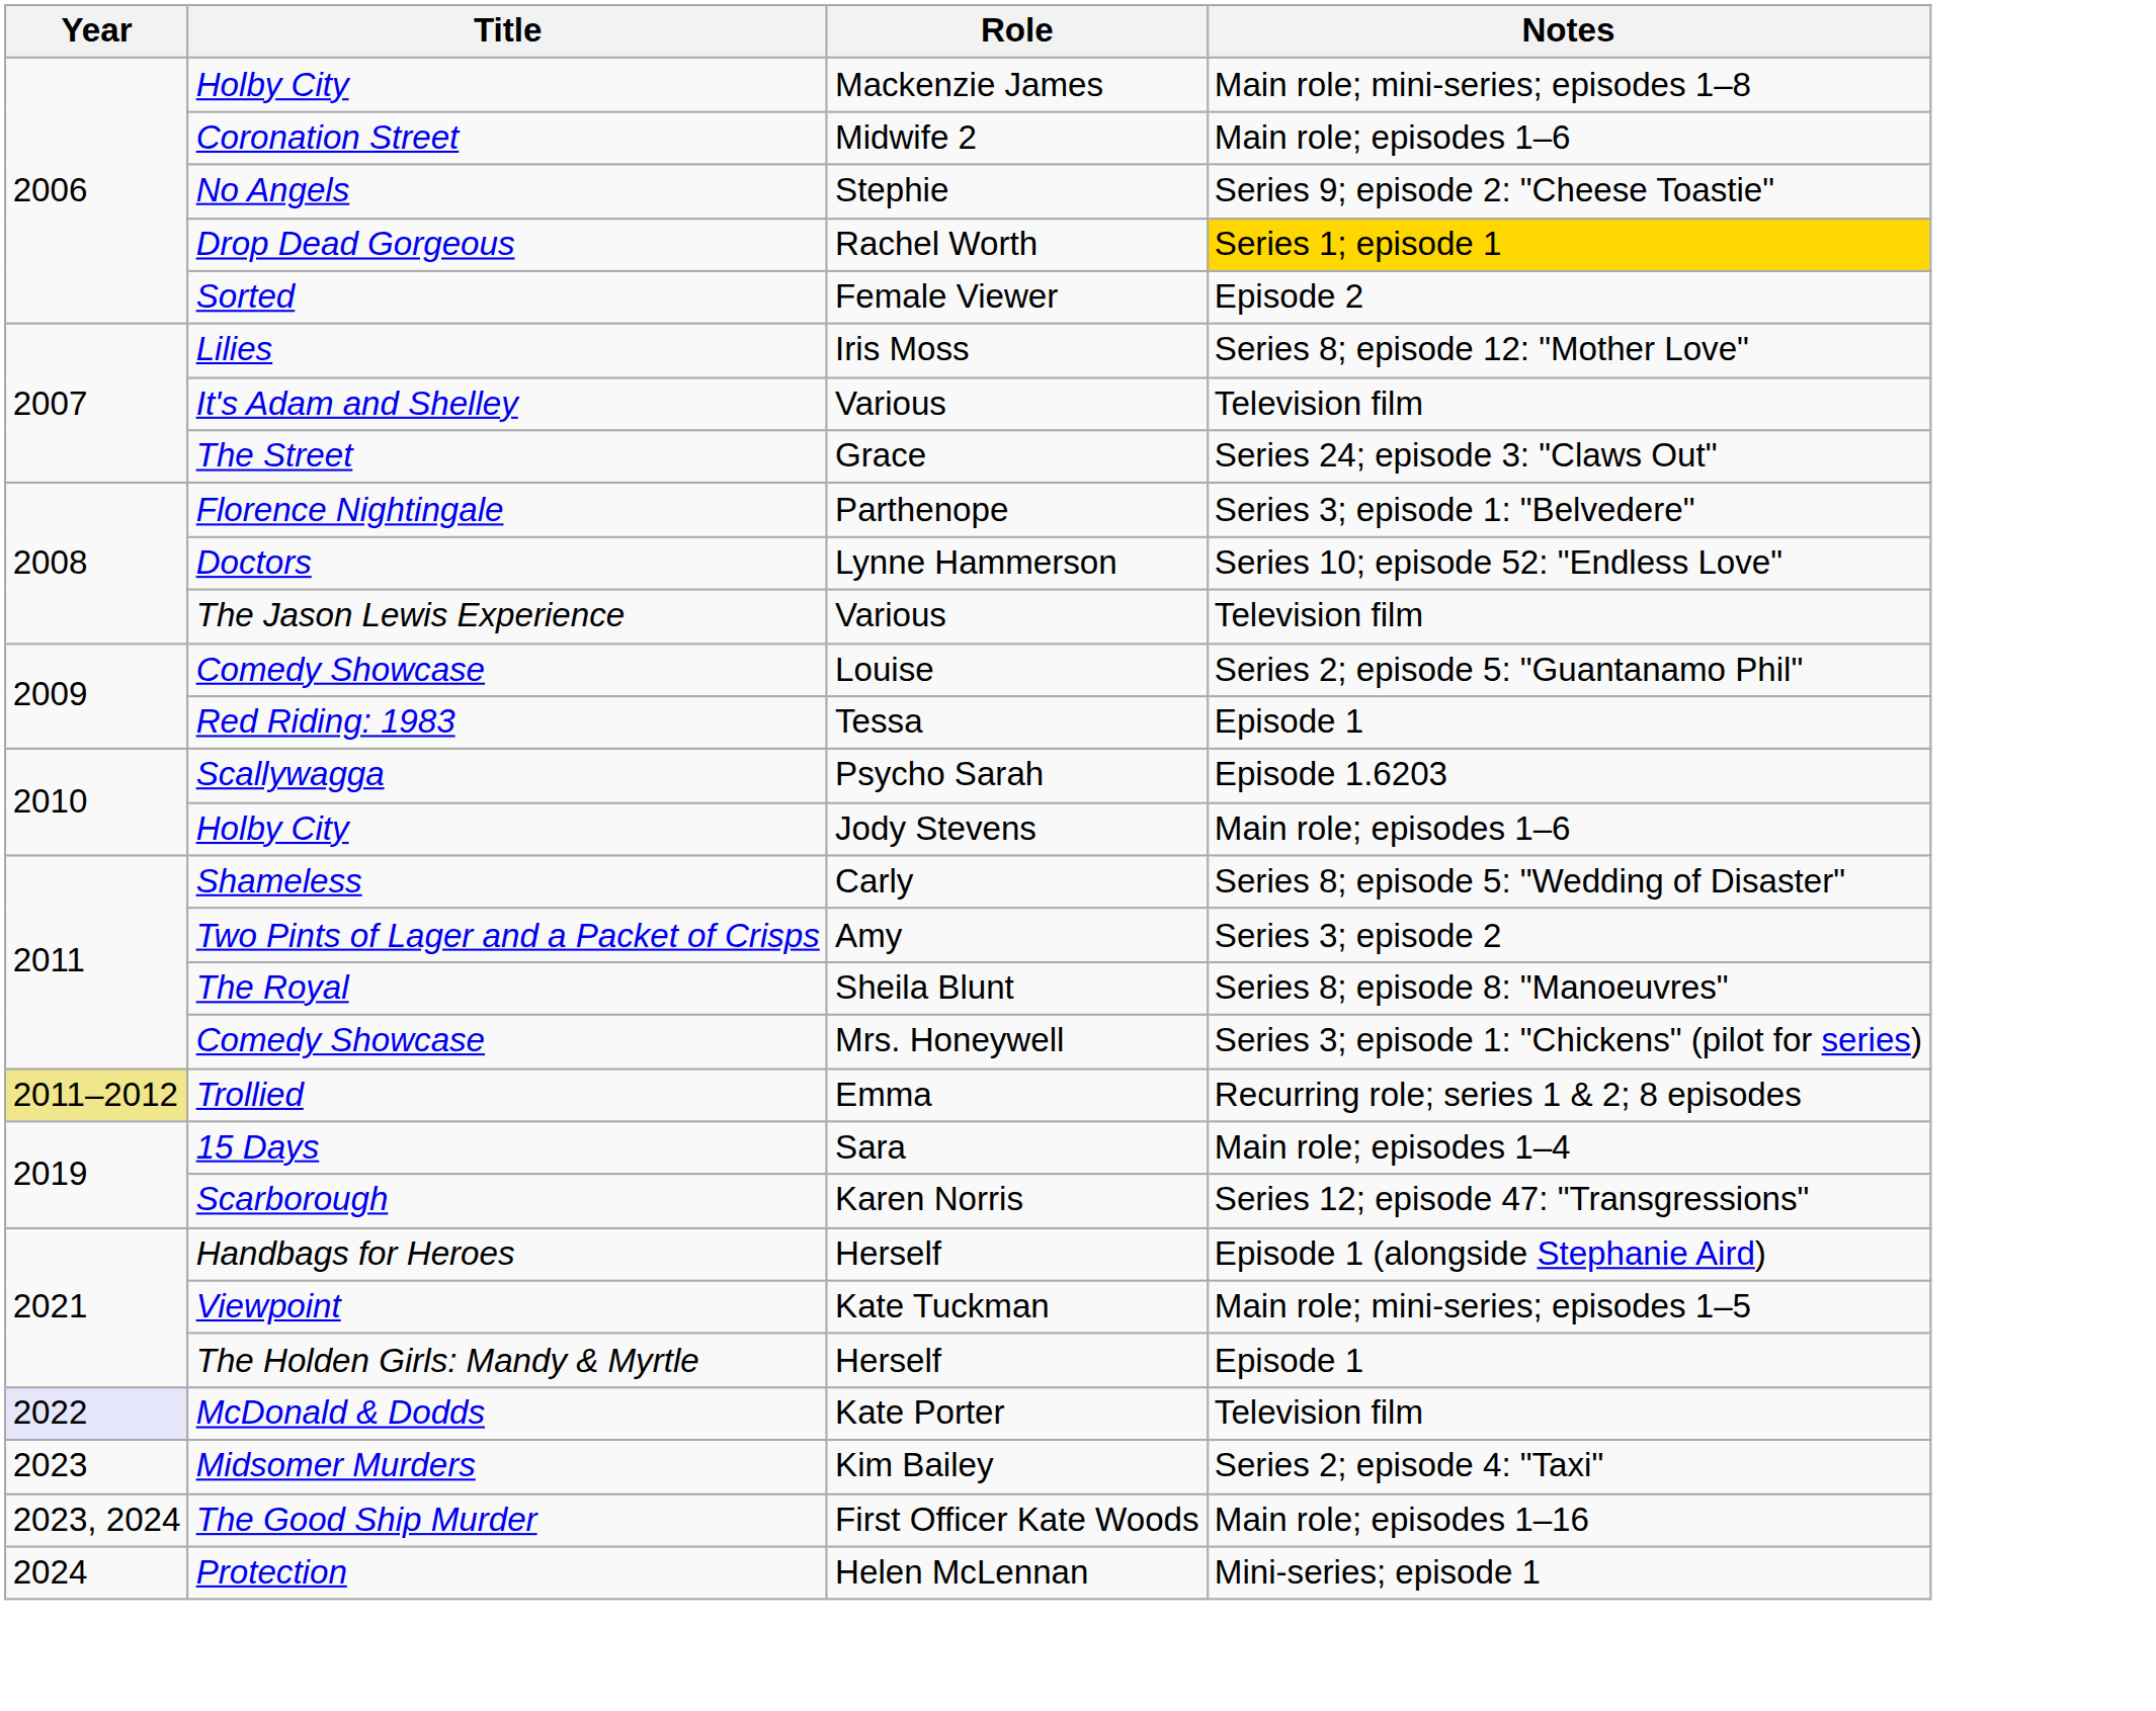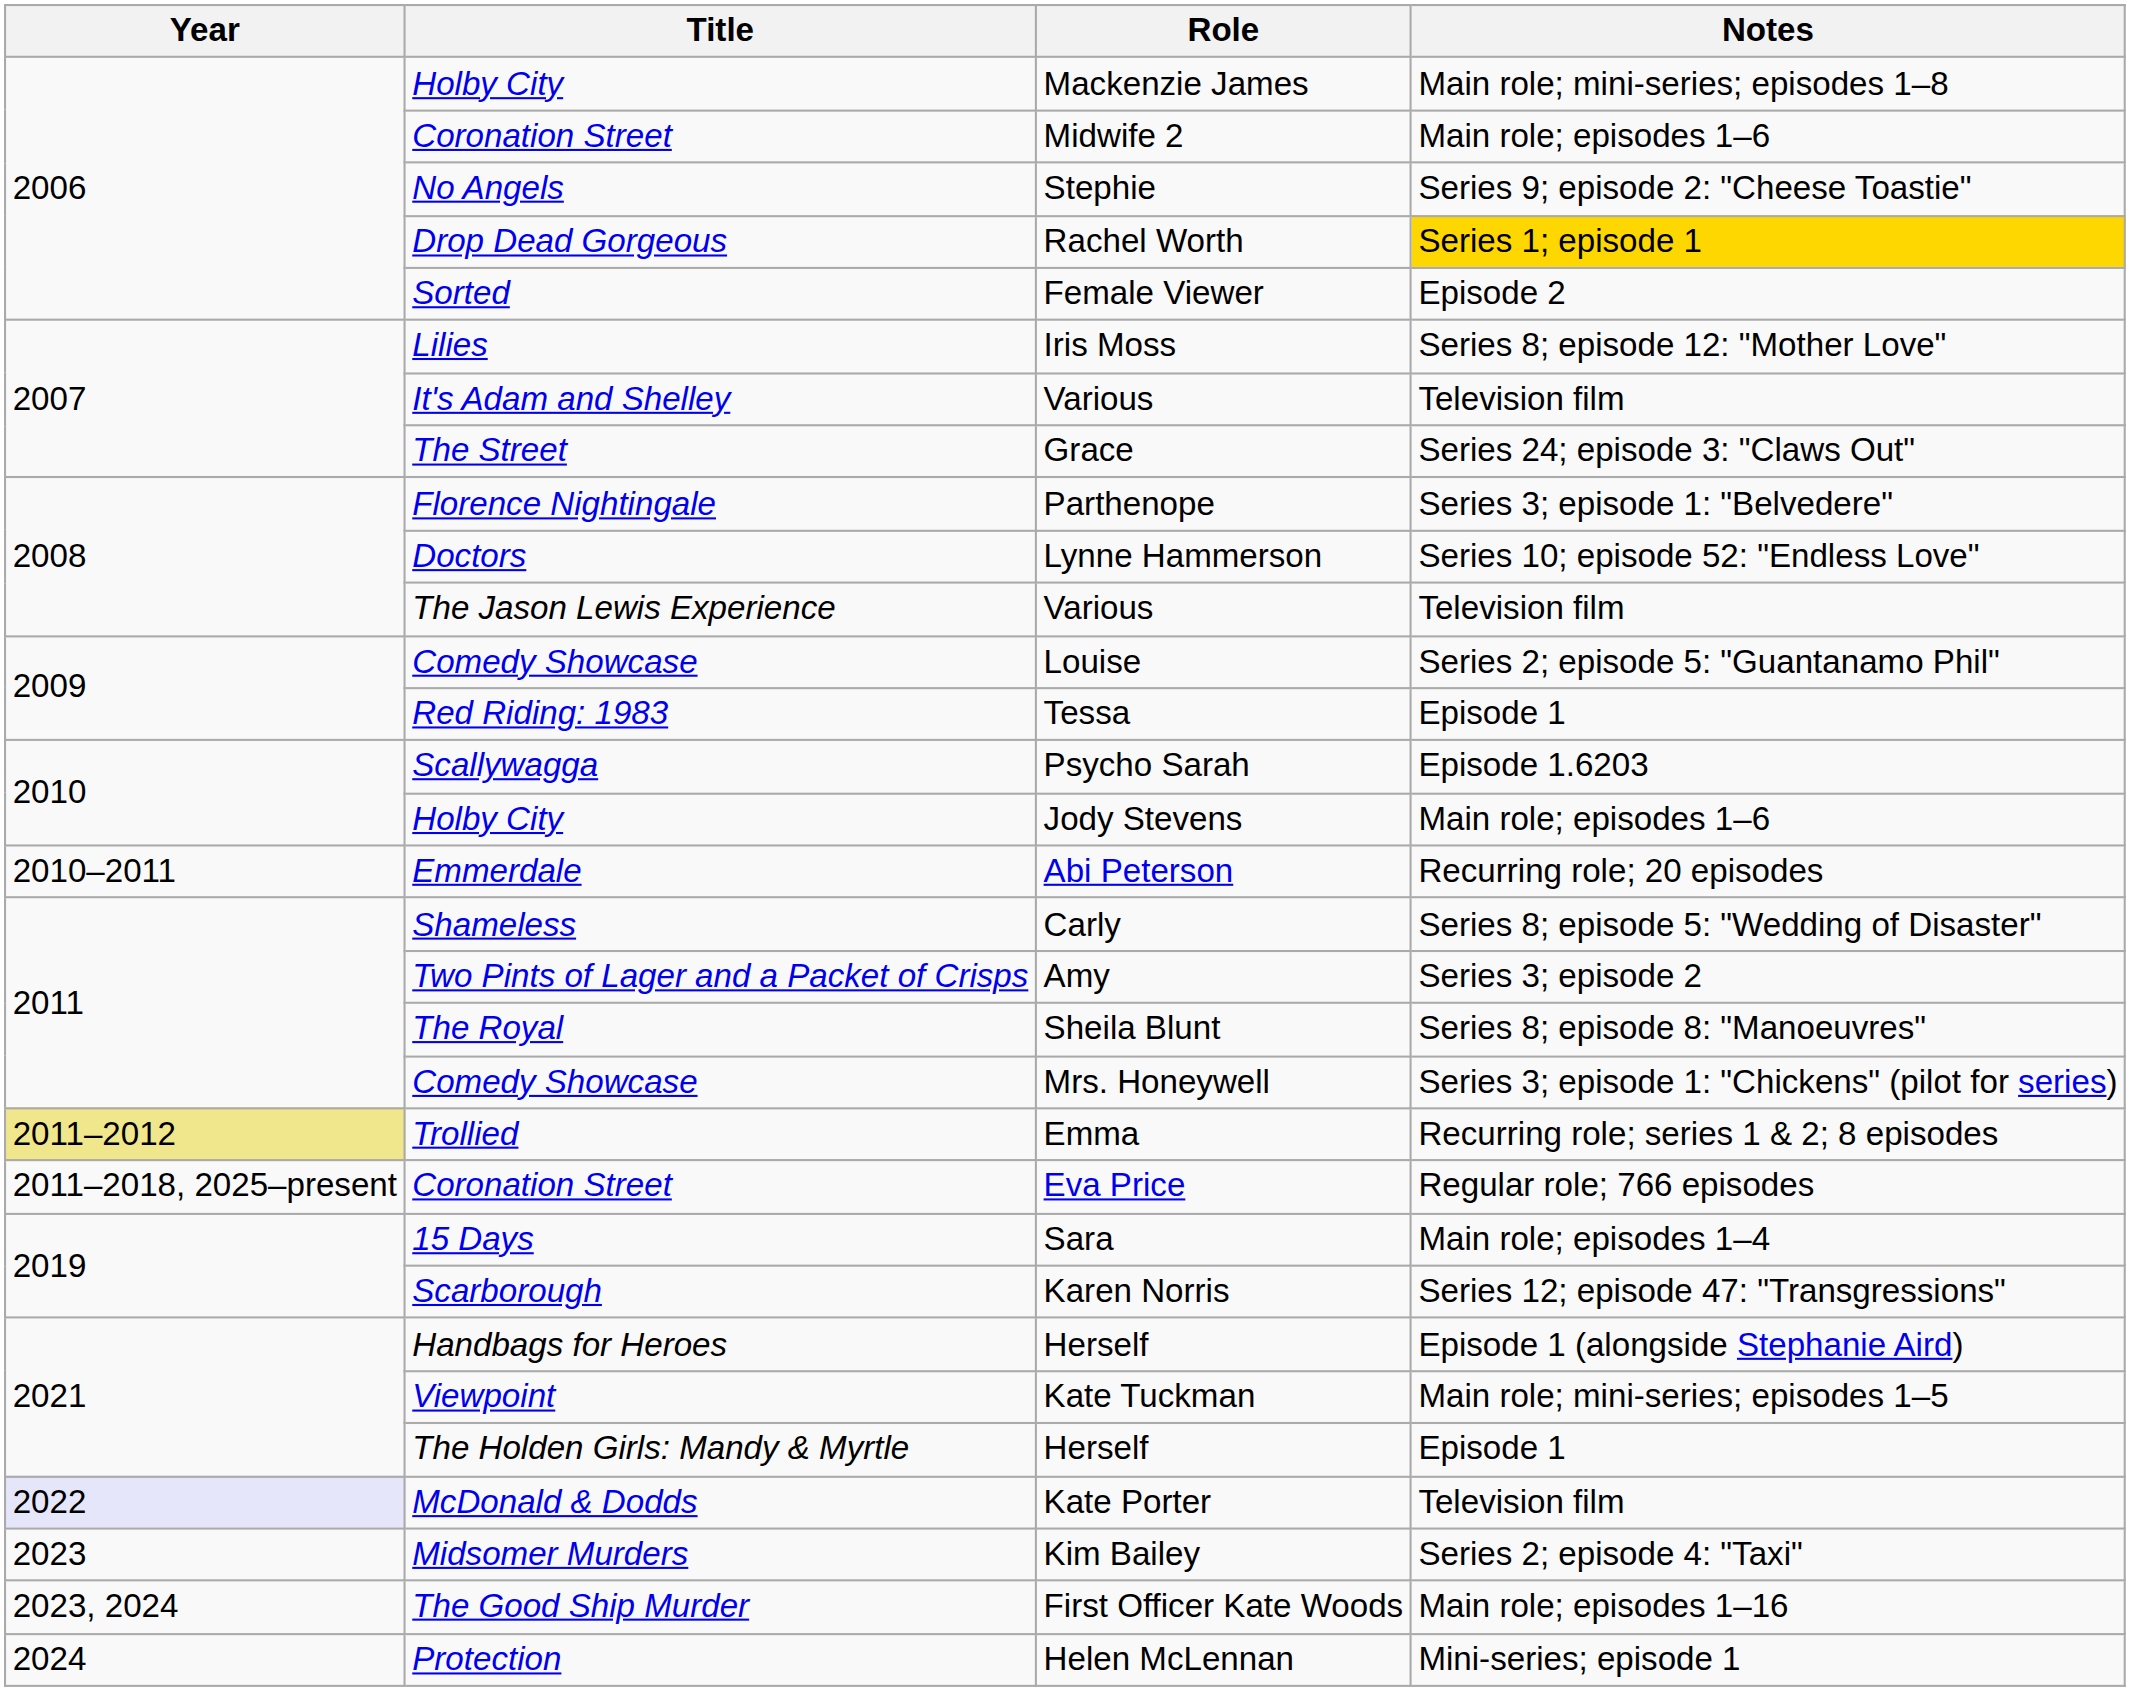+ row: 2010–2011 | Emmerdale | Abi Peterson | Recurring role; 20 episodes
+ row: 2011–2018, 2025–present | Coronation Street | Eva Price | Regular role; 766 episodes
